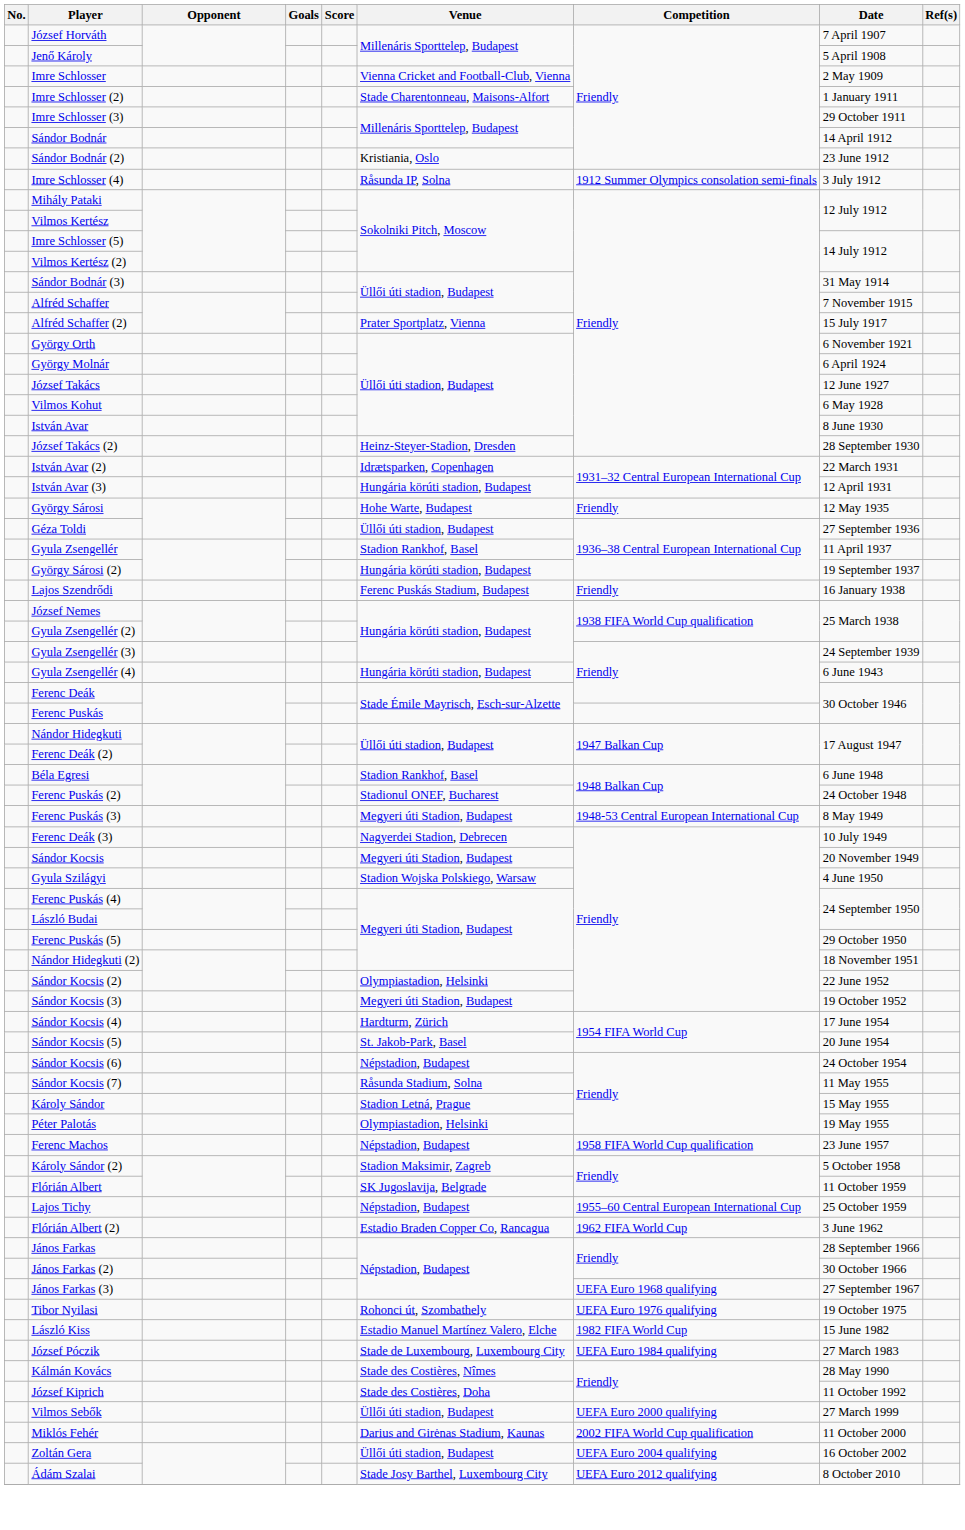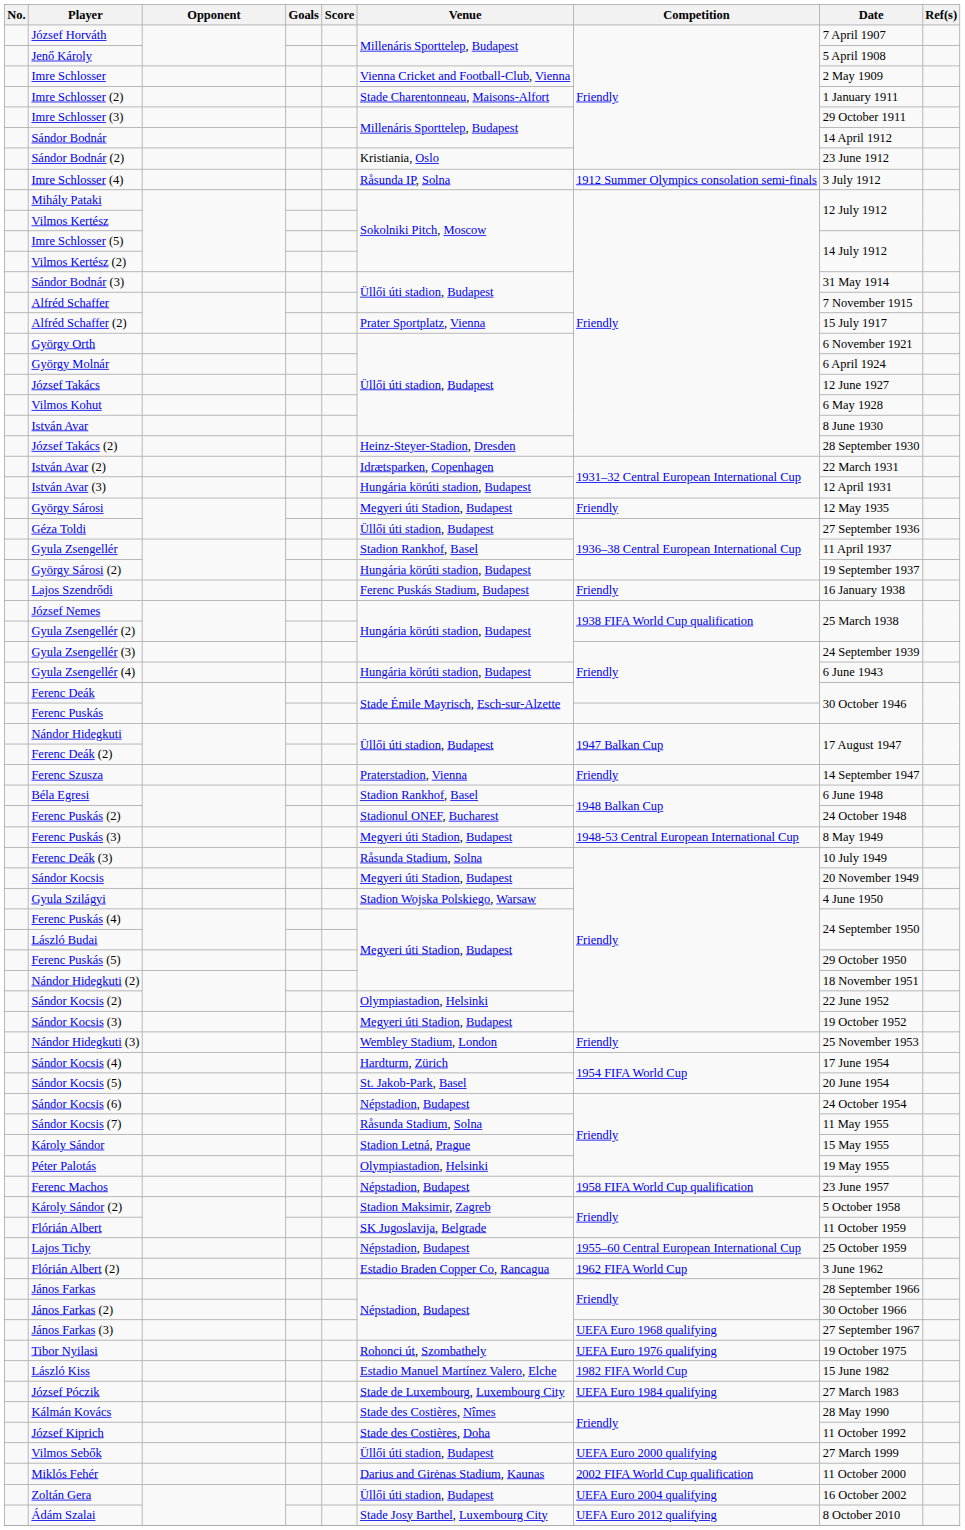György Sárosi | Venue: Hohe Warte, Budapest -> Megyeri úti Stadion, Budapest
+ row: Ferenc Szusza | Praterstadion, Vienna | Friendly | 14 September 1947
Ferenc Deák (3) | Venue: Nagyerdei Stadion, Debrecen -> Råsunda Stadium, Solna
+ row: Nándor Hidegkuti (3) | Wembley Stadium, London | Friendly | 25 November 1953
